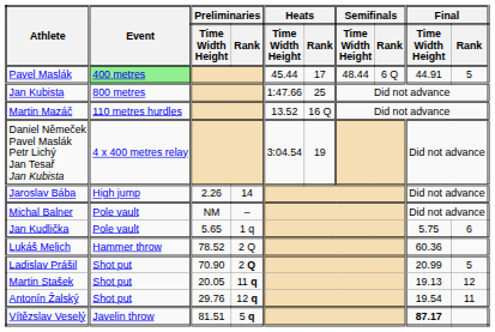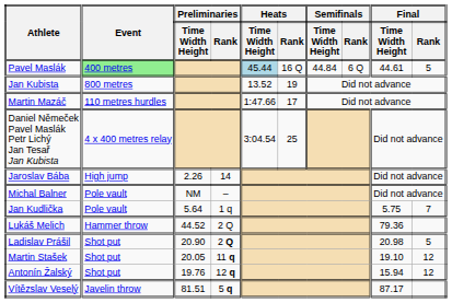Pavel Maslák | Heats / Time Width Height: no background -> lightblue background
Pavel Maslák | Heats / Rank: 17 -> 16 Q
Pavel Maslák | Semifinals / Time Width Height: 48.44 -> 44.84
Pavel Maslák | Final / Time Width Height: 44.91 -> 44.61
Jan Kubista | Heats / Time Width Height: 1:47.66 -> 13.52
Jan Kubista | Heats / Rank: 25 -> 19
Martin Mazáč | Heats / Time Width Height: 13.52 -> 1:47.66
Martin Mazáč | Heats / Rank: 16 Q -> 17
Daniel Němeček Pavel Maslák Petr Lichý Jan Tesař Jan Kubista | Heats / Rank: 19 -> 25
Jan Kudlička | Preliminaries / Time Width Height: 5.65 -> 5.64
Jan Kudlička | Final / Rank: 6 -> 7
Lukáš Melich | Preliminaries / Time Width Height: 78.52 -> 44.52
Lukáš Melich | Final / Time Width Height: 60.36 -> 79.36
Ladislav Prášil | Preliminaries / Time Width Height: 70.90 -> 20.90
Ladislav Prášil | Final / Time Width Height: 20.99 -> 20.98
Martin Stašek | Final / Time Width Height: 19.13 -> 19.10
Antonín Žalský | Preliminaries / Time Width Height: 29.76 -> 19.76
Antonín Žalský | Final / Time Width Height: 19.54 -> 15.94
Antonín Žalský | Final / Rank: 11 -> 12
Vítězslav Veselý | Final / Time Width Height: bold -> normal
